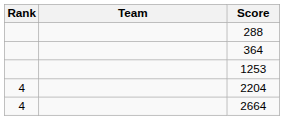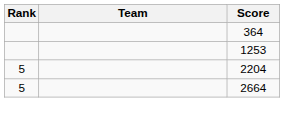- row: 288
2204 | Rank: 4 -> 5
2664 | Rank: 4 -> 5
